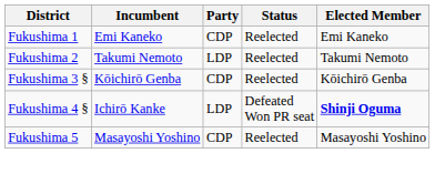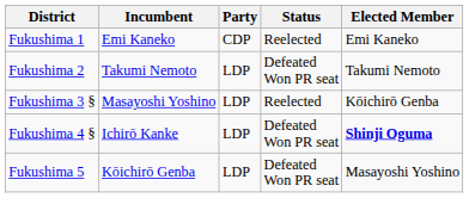Fukushima 2 | Status: Reelected -> Defeated Won PR seat
Fukushima 3 § | Incumbent: Kōichirō Genba -> Masayoshi Yoshino
Fukushima 3 § | Party: CDP -> LDP
Fukushima 5 | Incumbent: Masayoshi Yoshino -> Kōichirō Genba
Fukushima 5 | Party: CDP -> LDP
Fukushima 5 | Status: Reelected -> Defeated Won PR seat
